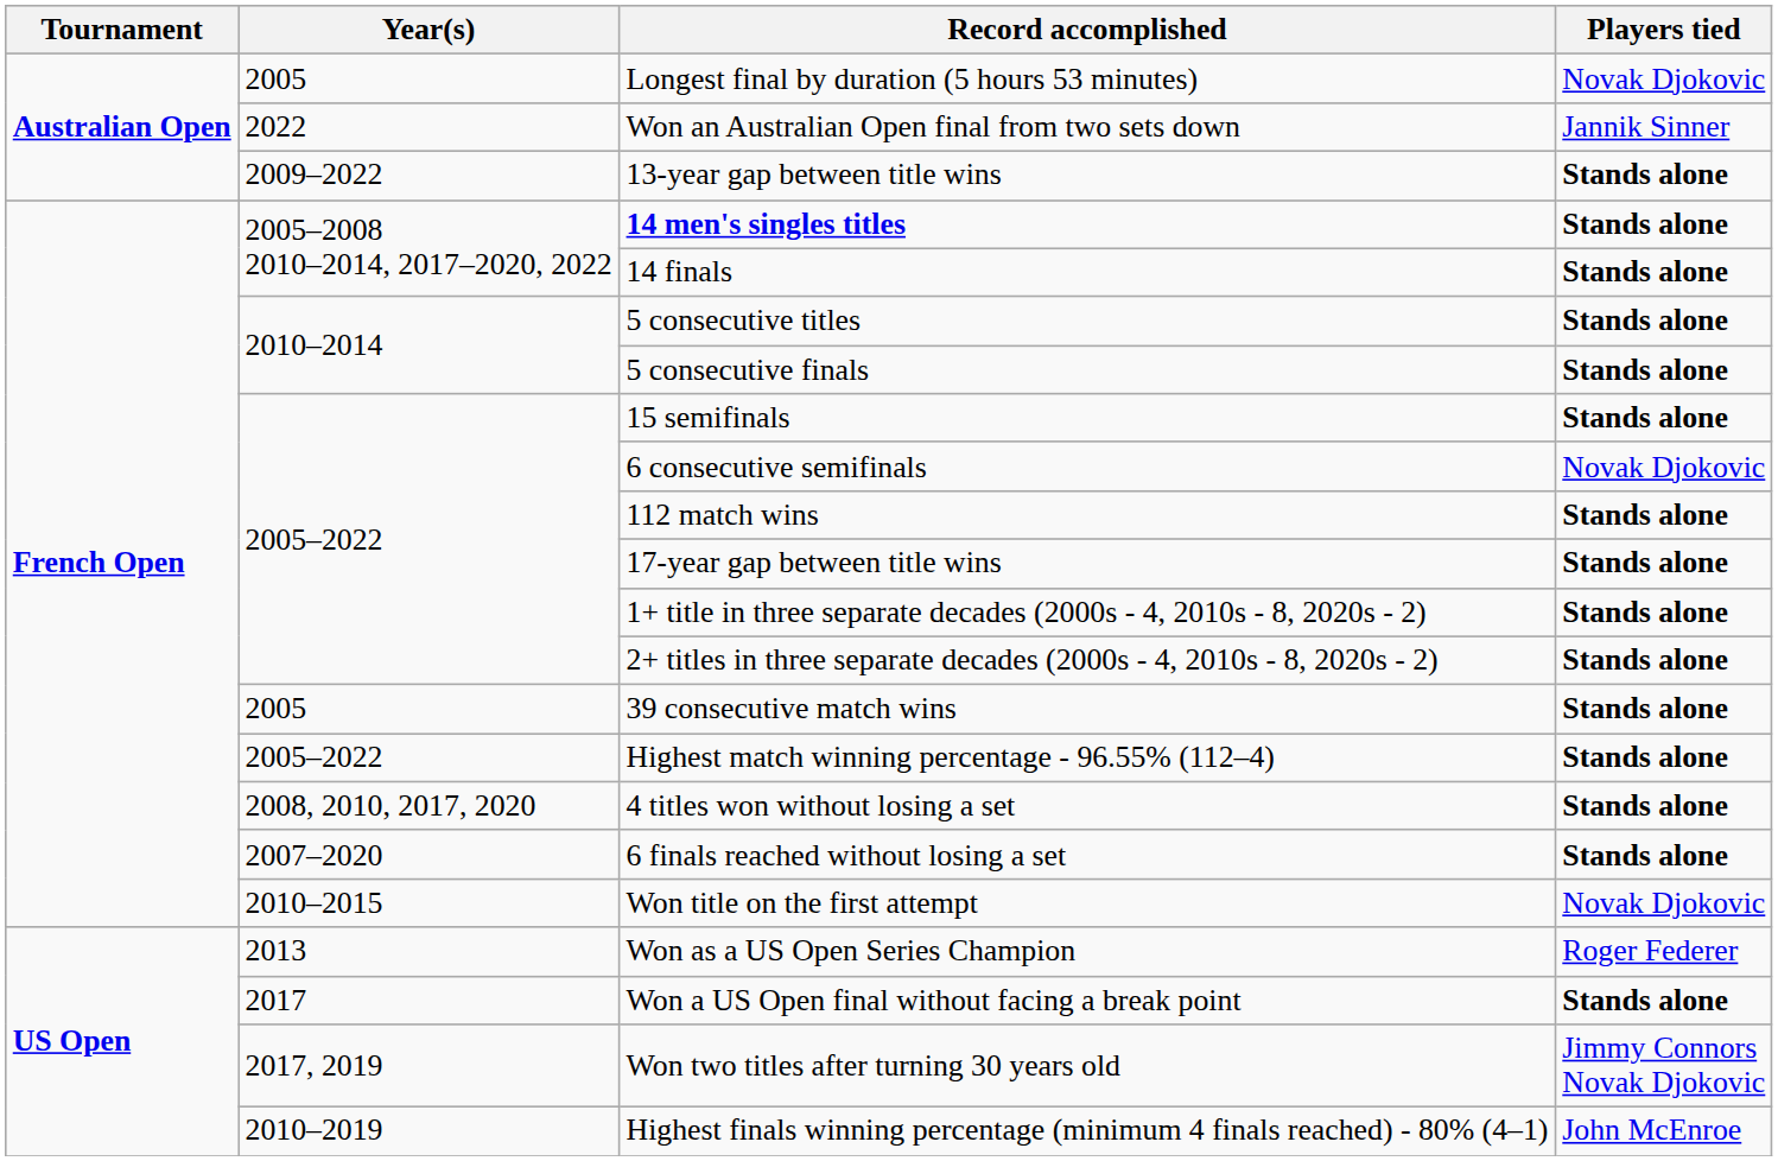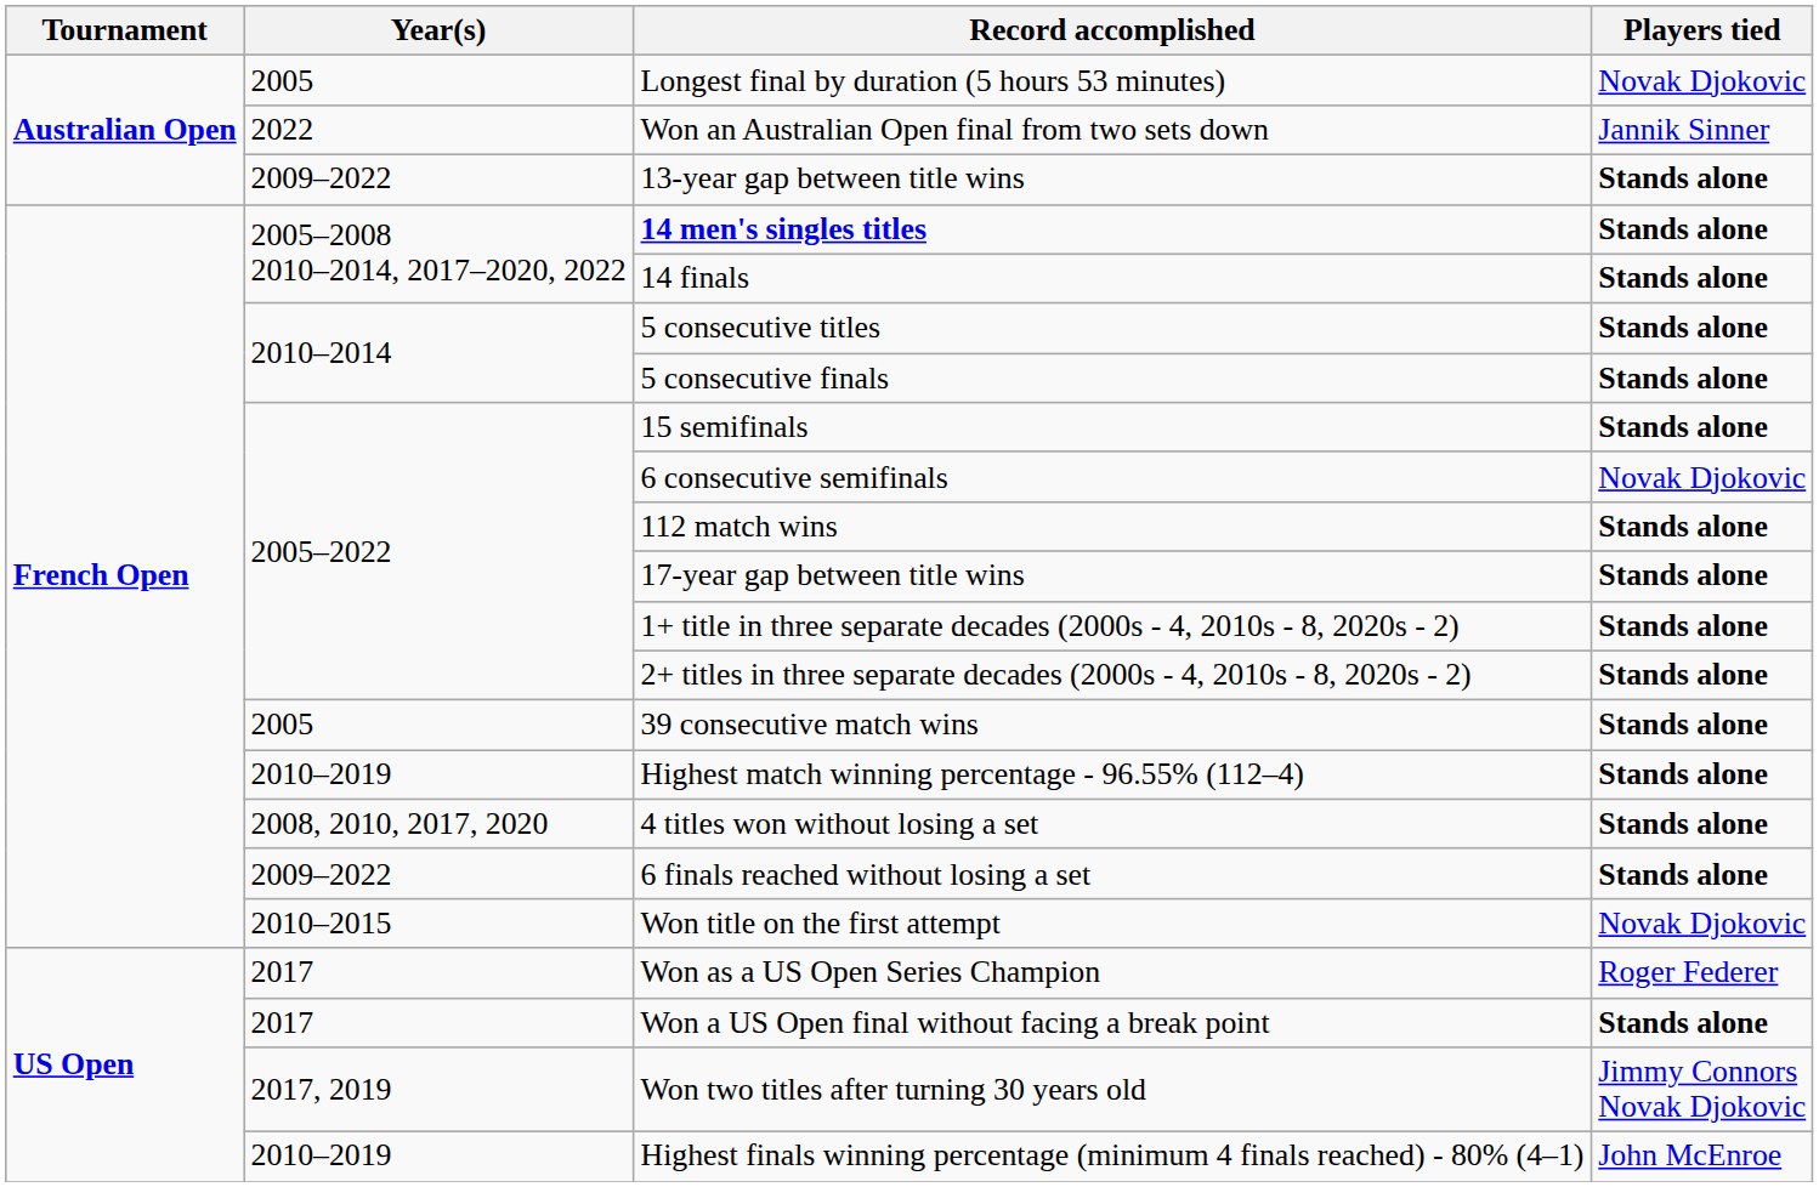Highest match winning percentage - 96.55% (112–4) | Year(s): 2005–2022 -> 2010–2019
6 finals reached without losing a set | Year(s): 2007–2020 -> 2009–2022
Won as a US Open Series Champion | Year(s): 2013 -> 2017
